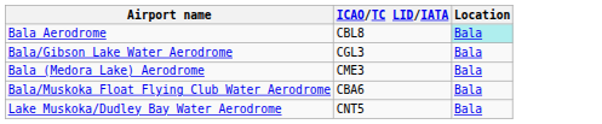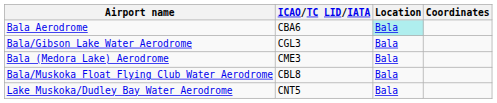+ column: Coordinates
Bala Aerodrome | ICAO/TC LID/IATA: CBL8 -> CBA6
Bala/Muskoka Float Flying Club Water Aerodrome | ICAO/TC LID/IATA: CBA6 -> CBL8
